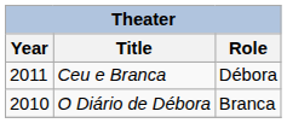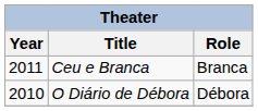Ceu e Branca | Role: Débora -> Branca
O Diário de Débora | Role: Branca -> Débora
